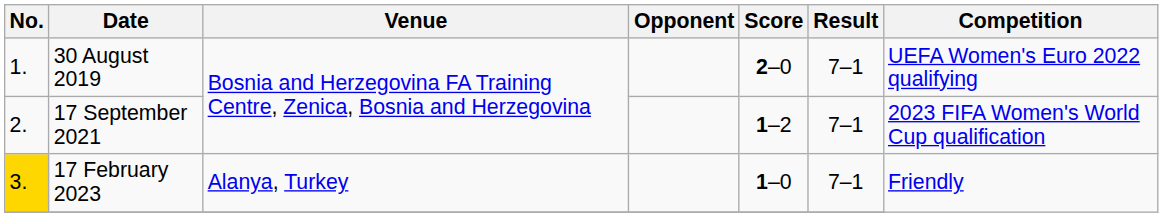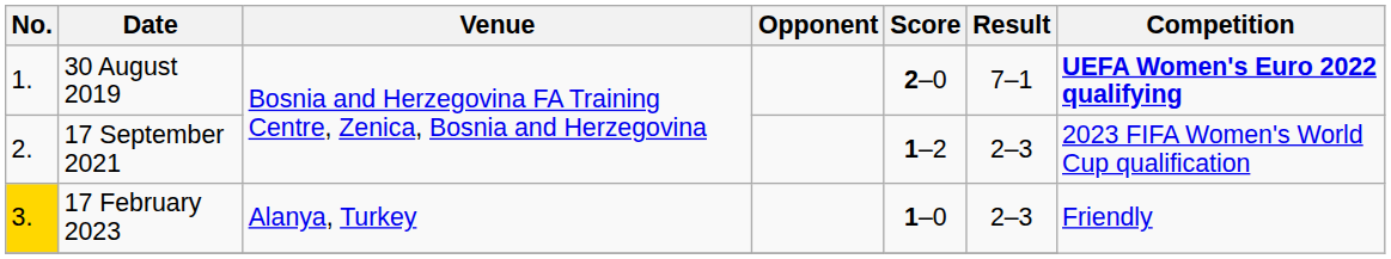30 August 2019 | Competition: normal -> bold
17 September 2021 | Result: 7–1 -> 2–3
17 February 2023 | Result: 7–1 -> 2–3
